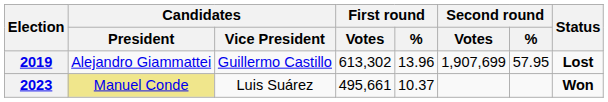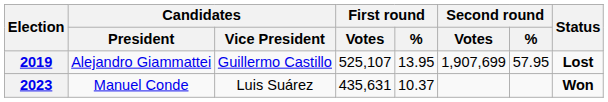2019 | First round / Votes: 613,302 -> 525,107
2019 | First round / %: 13.96 -> 13.95
2023 | Candidates / President: khaki background -> no background
2023 | First round / Votes: 495,661 -> 435,631
